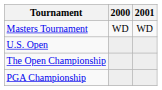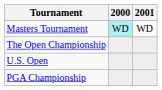Masters Tournament | 2000: no background -> paleturquoise background
rows swapped: U.S. Open <-> The Open Championship
